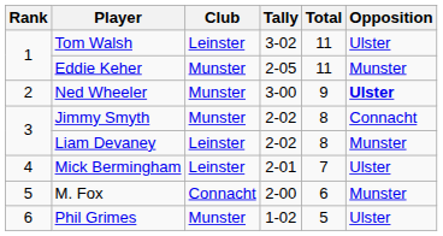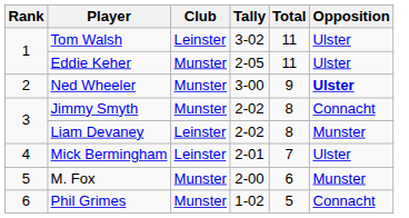Eddie Keher | Opposition: Munster -> Ulster
M. Fox | Club: Connacht -> Munster
Phil Grimes | Opposition: Ulster -> Connacht
